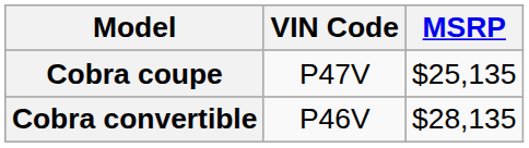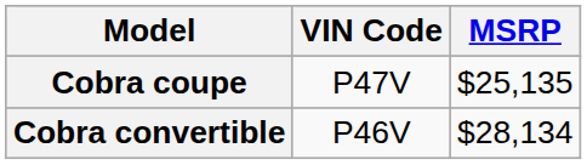Cobra convertible | MSRP: $28,135 -> $28,134
